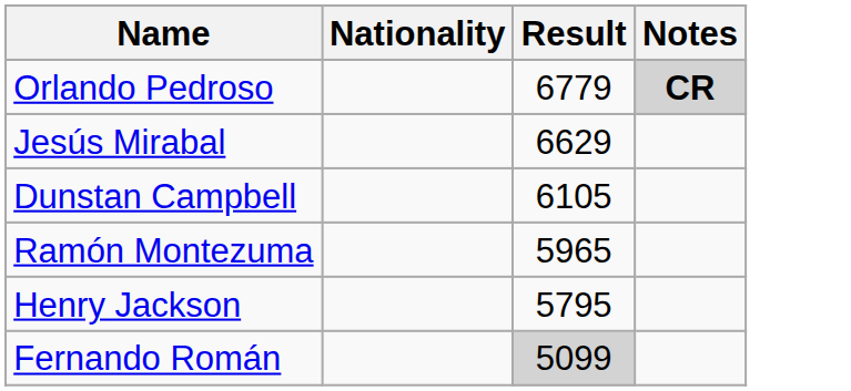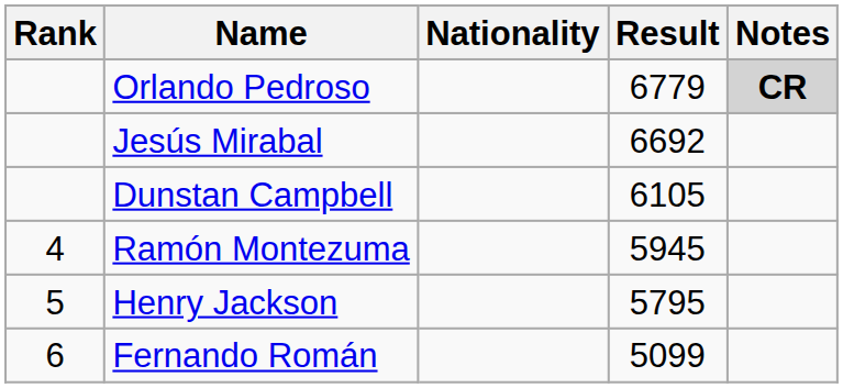+ column: Rank | 4 | 5 | 6
Jesús Mirabal | Result: 6629 -> 6692
Ramón Montezuma | Result: 5965 -> 5945
Fernando Román | Result: lightgrey background -> no background
